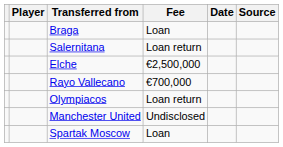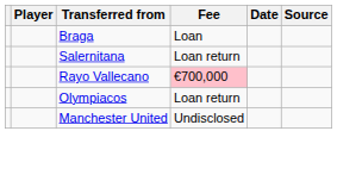- row: Elche | €2,500,000
Rayo Vallecano | Fee: no background -> pink background
- row: Spartak Moscow | Loan
